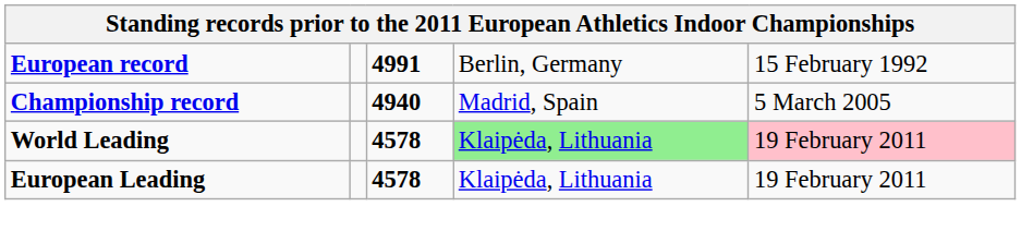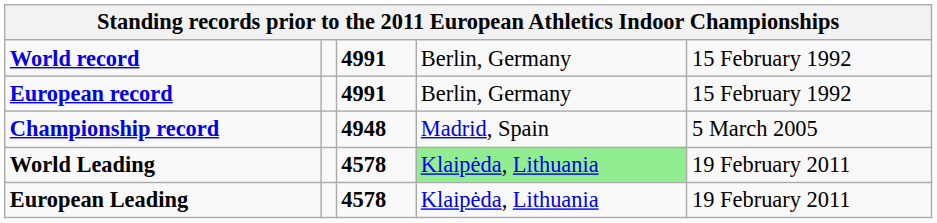+ row: World record | 4991 | Berlin, Germany | 15 February 1992
Championship record | column 3: 4940 -> 4948
World Leading | column 5: pink background -> no background
